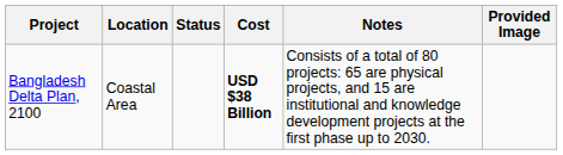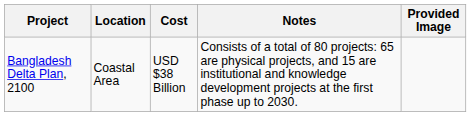- column: Status
Bangladesh Delta Plan, 2100 | Cost: bold -> normal
